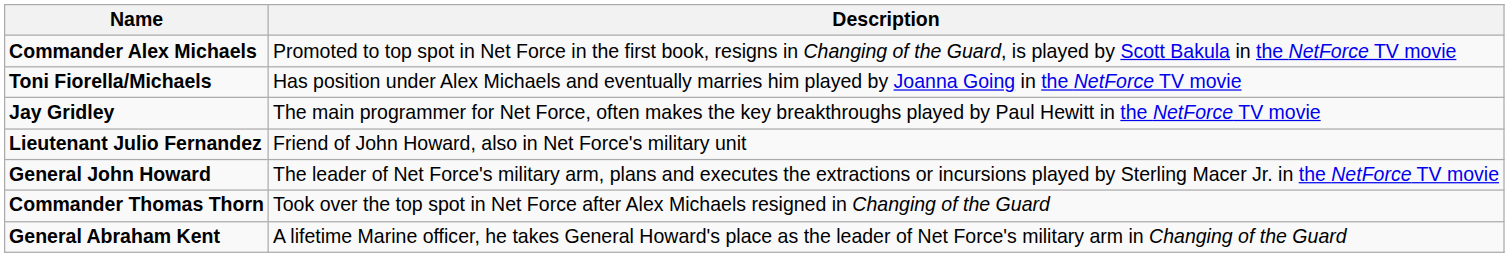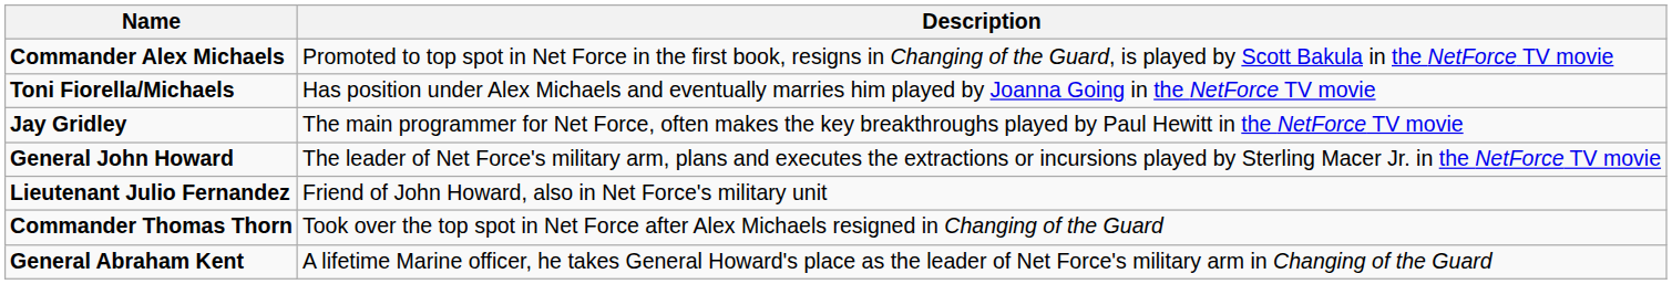rows swapped: General John Howard <-> Lieutenant Julio Fernandez
